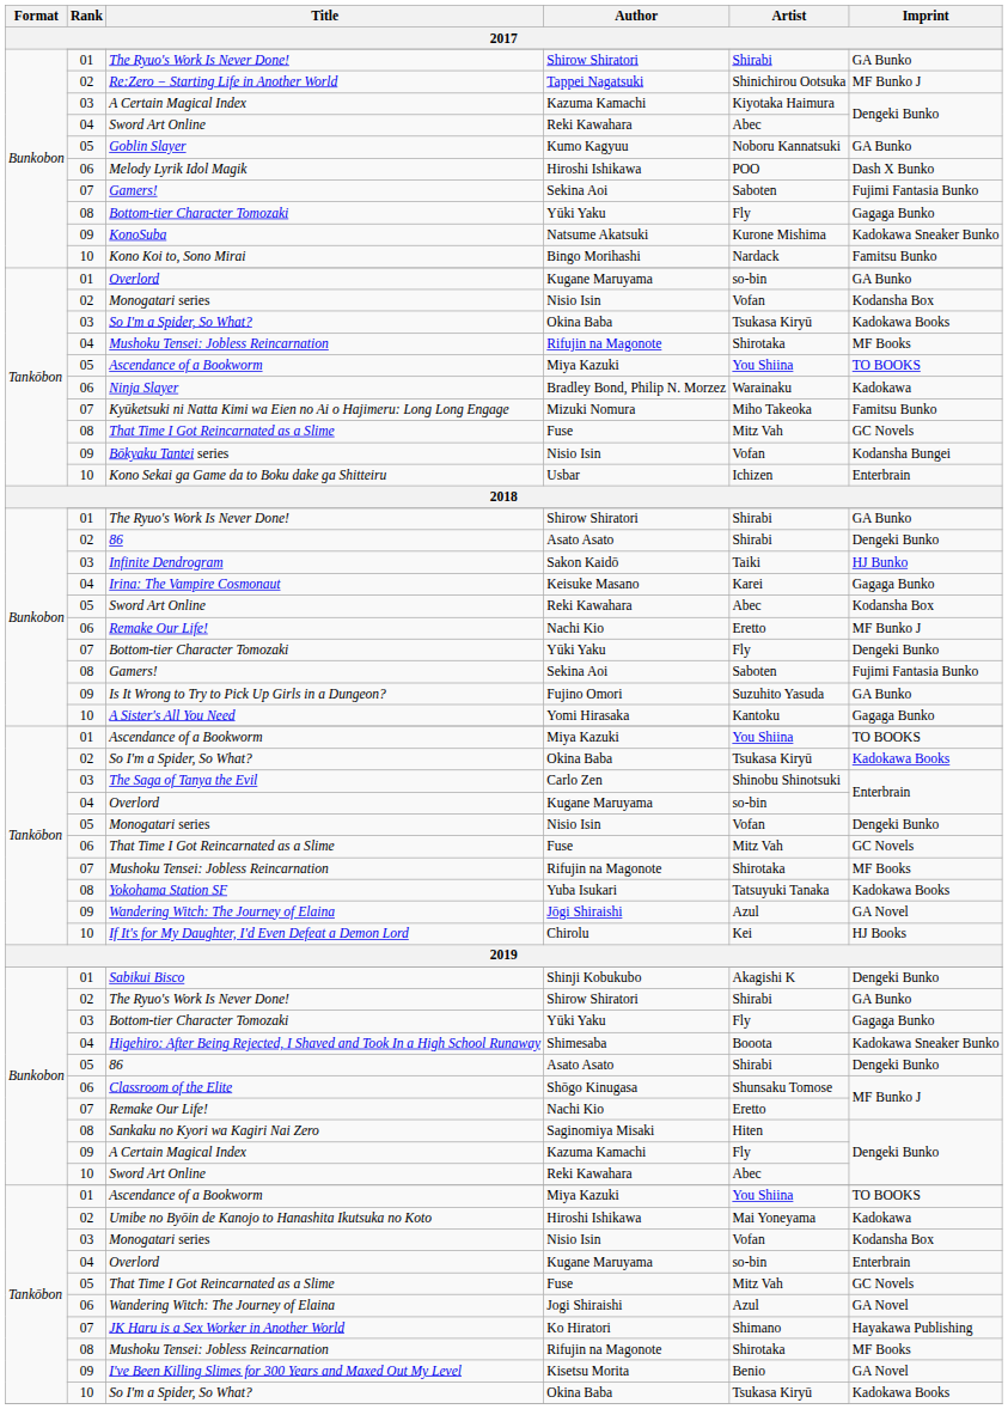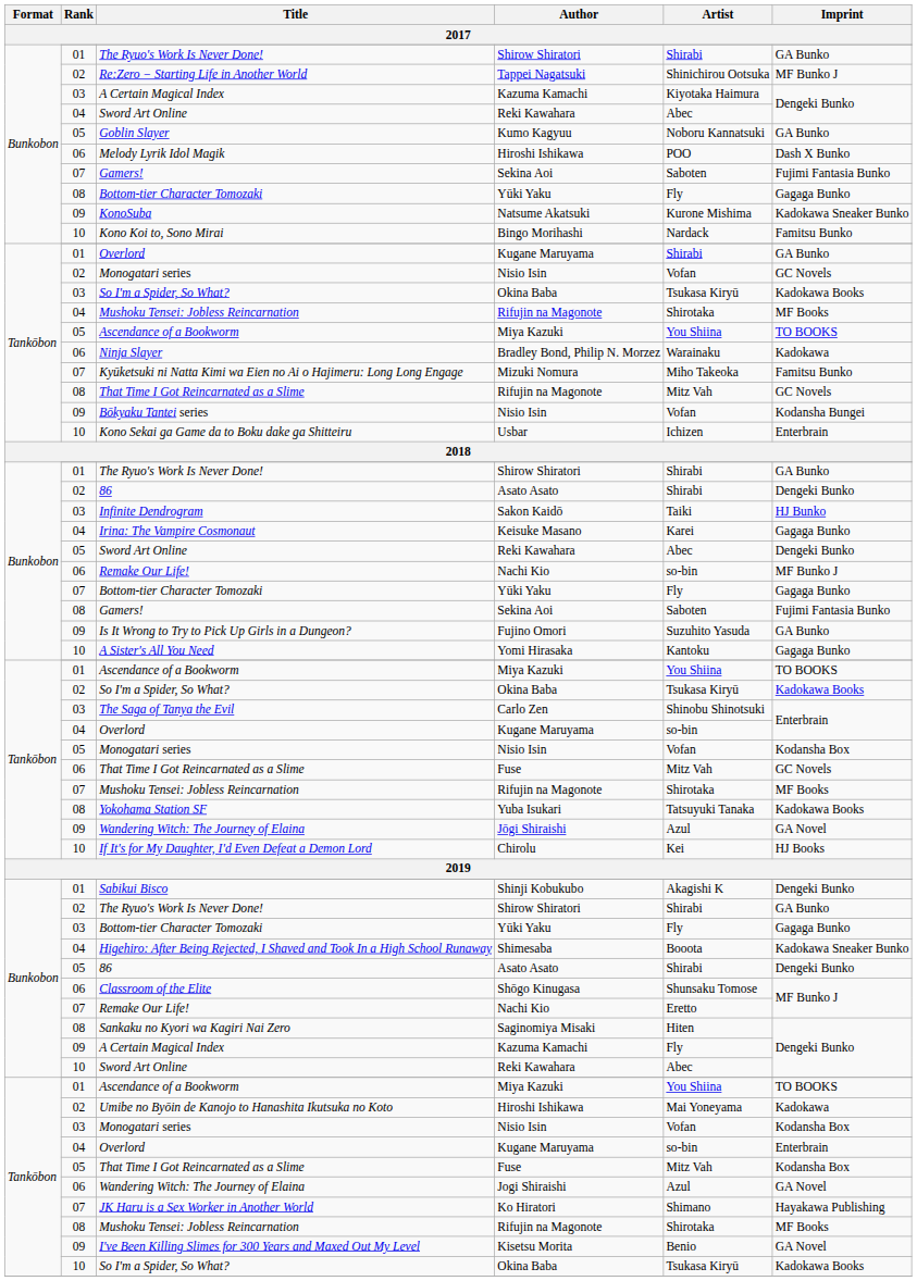01 / Overlord | Artist: so-bin -> Shirabi
02 / Monogatari series | Imprint: Kodansha Box -> GC Novels
08 / That Time I Got Reincarnated as a Slime | Author: Fuse -> Rifujin na Magonote
05 / Sword Art Online | Imprint: Kodansha Box -> Dengeki Bunko
06 / Remake Our Life! | Artist: Eretto -> so-bin
07 / Bottom-tier Character Tomozaki | Imprint: Dengeki Bunko -> Gagaga Bunko
05 / Monogatari series | Imprint: Dengeki Bunko -> Kodansha Box
05 / That Time I Got Reincarnated as a Slime | Imprint: GC Novels -> Kodansha Box
